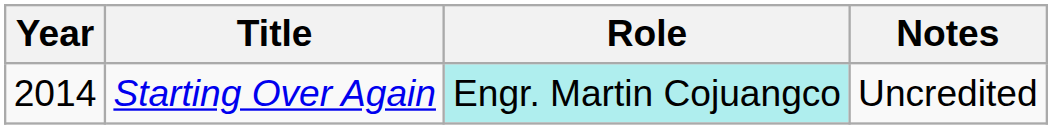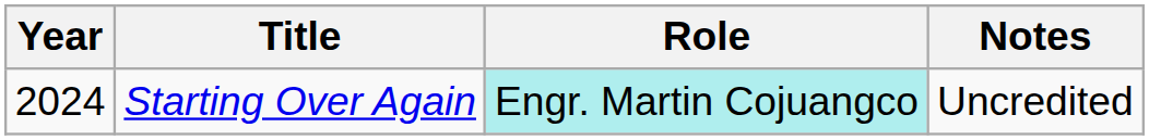Starting Over Again | Year: 2014 -> 2024
